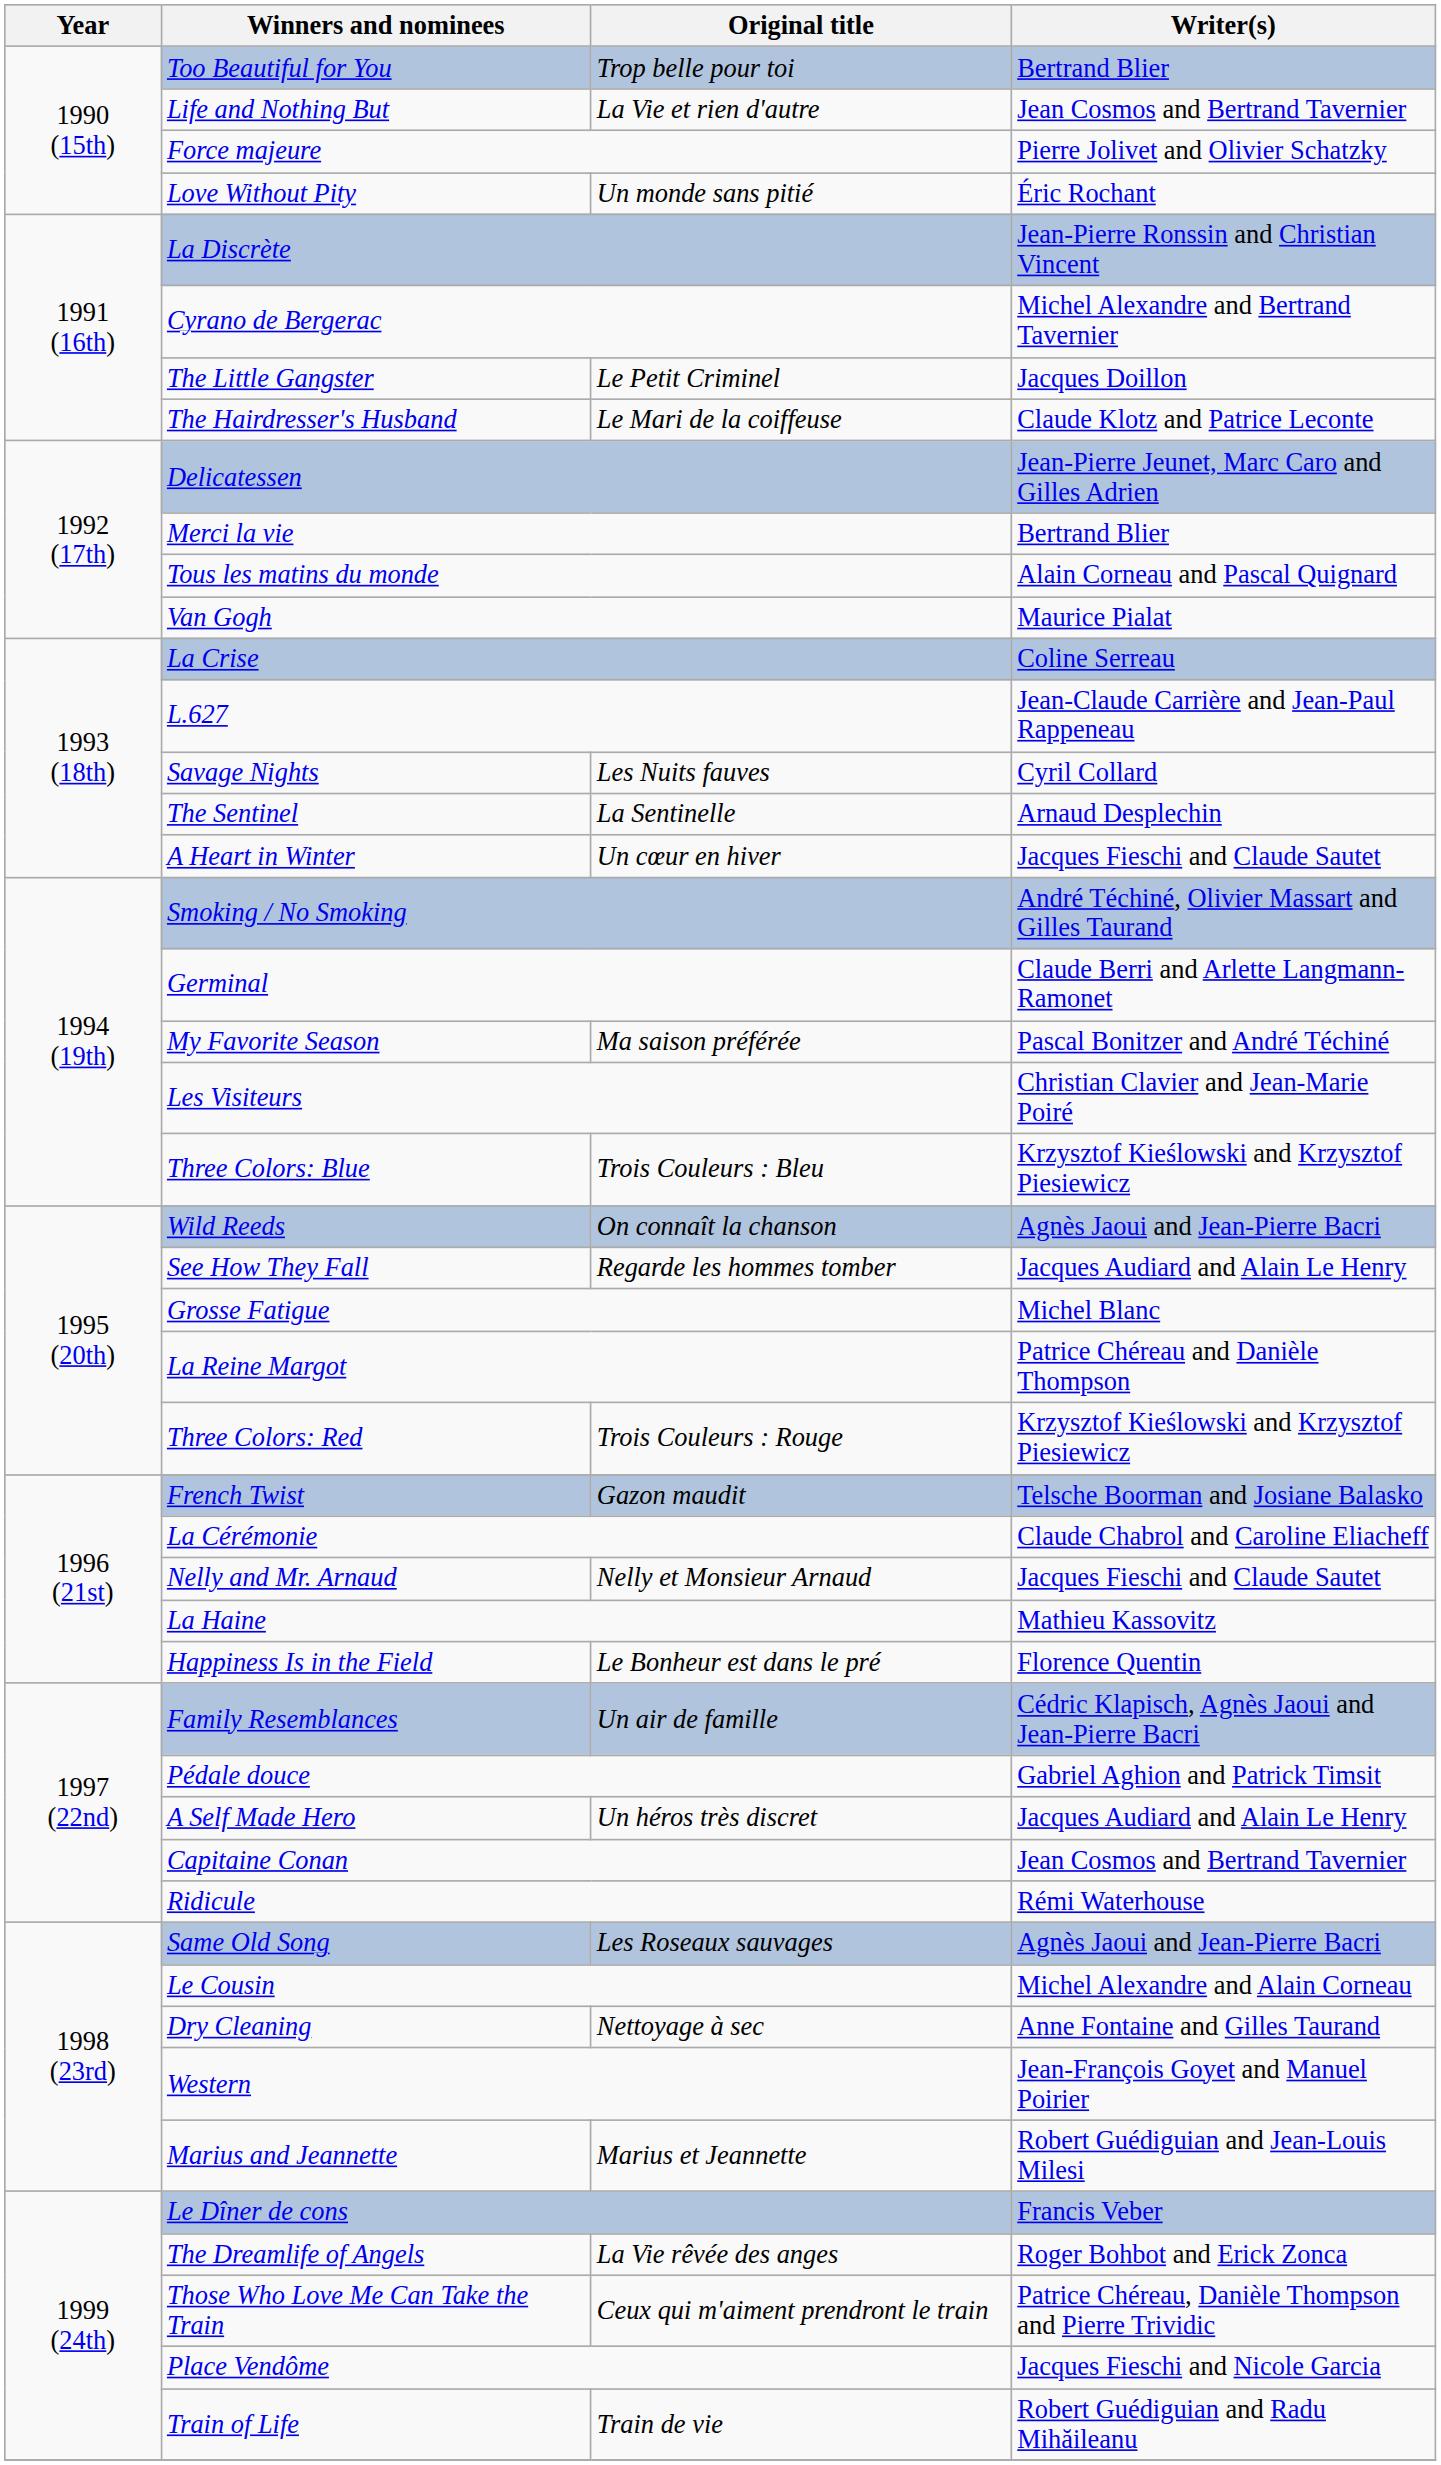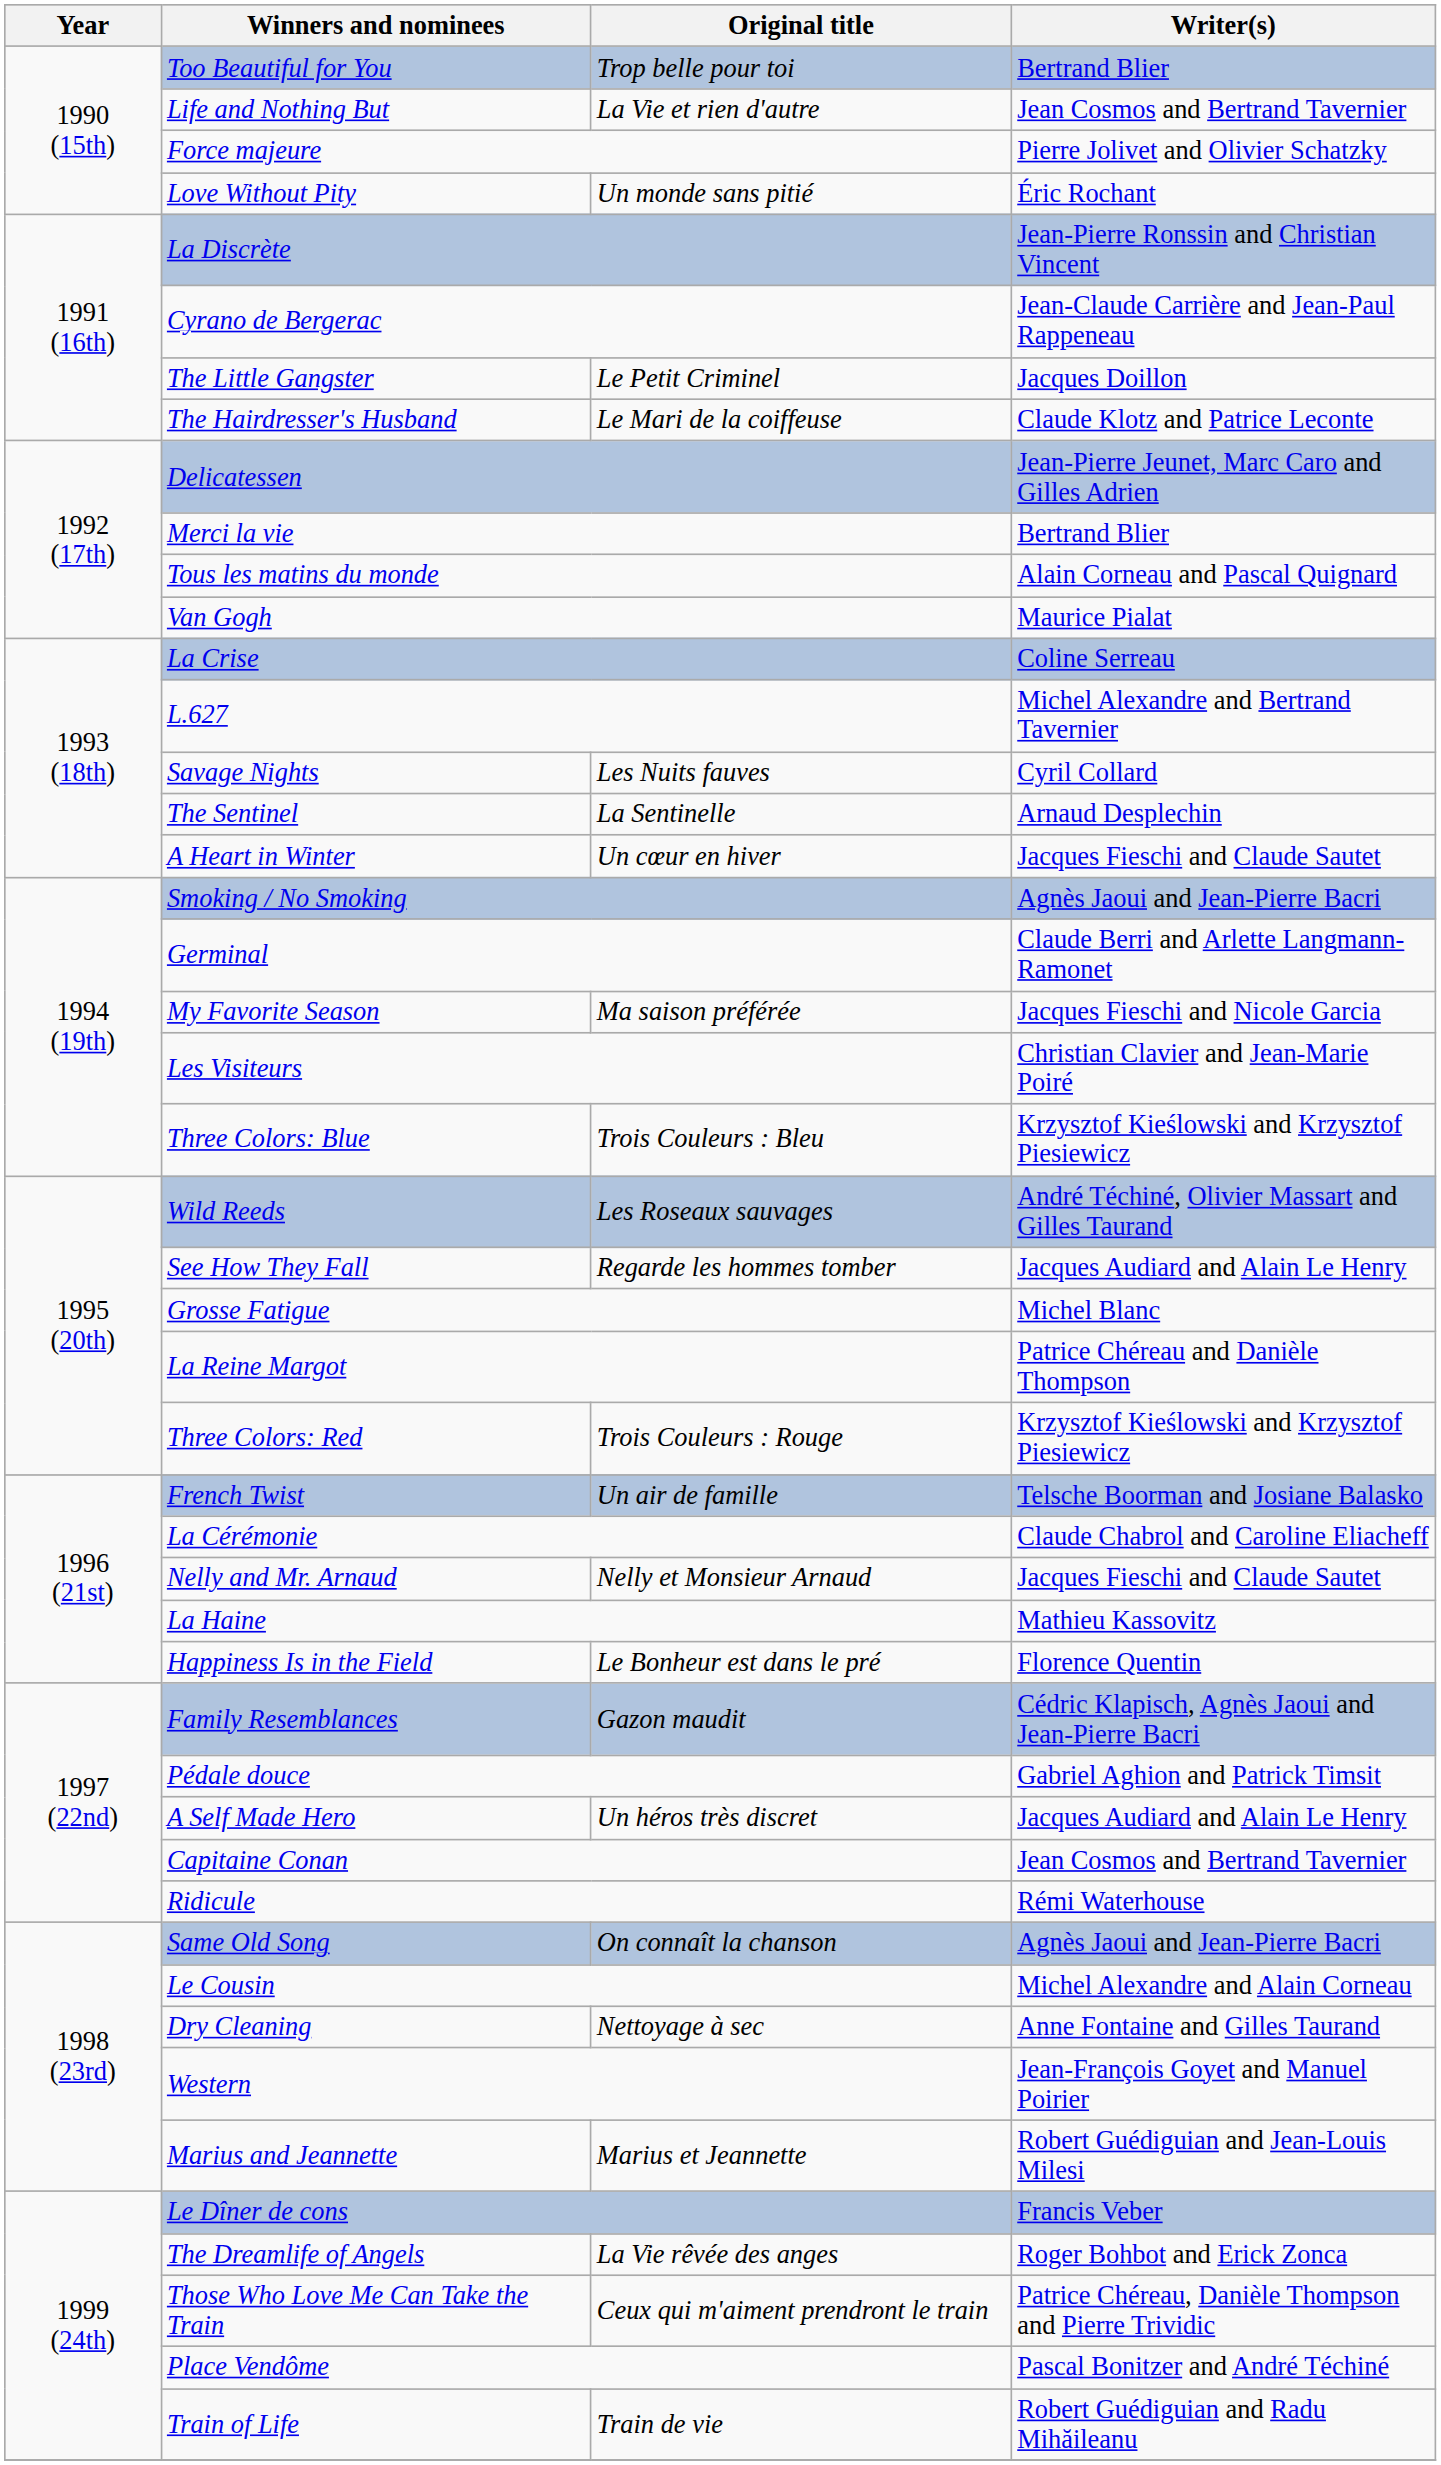Cyrano de Bergerac | Writer(s): Michel Alexandre and Bertrand Tavernier -> Jean-Claude Carrière and Jean-Paul Rappeneau
L.627 | Writer(s): Jean-Claude Carrière and Jean-Paul Rappeneau -> Michel Alexandre and Bertrand Tavernier
Smoking / No Smoking | Writer(s): André Téchiné, Olivier Massart and Gilles Taurand -> Agnès Jaoui and Jean-Pierre Bacri
My Favorite Season | Writer(s): Pascal Bonitzer and André Téchiné -> Jacques Fieschi and Nicole Garcia
Wild Reeds | Original title: On connaît la chanson -> Les Roseaux sauvages
Wild Reeds | Writer(s): Agnès Jaoui and Jean-Pierre Bacri -> André Téchiné, Olivier Massart and Gilles Taurand
French Twist | Original title: Gazon maudit -> Un air de famille
Family Resemblances | Original title: Un air de famille -> Gazon maudit
Same Old Song | Original title: Les Roseaux sauvages -> On connaît la chanson
Place Vendôme | Writer(s): Jacques Fieschi and Nicole Garcia -> Pascal Bonitzer and André Téchiné
